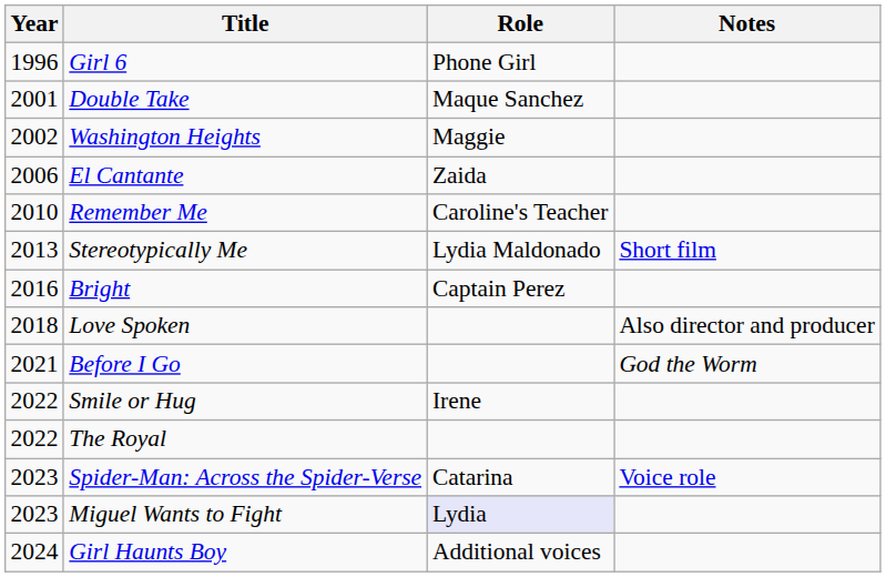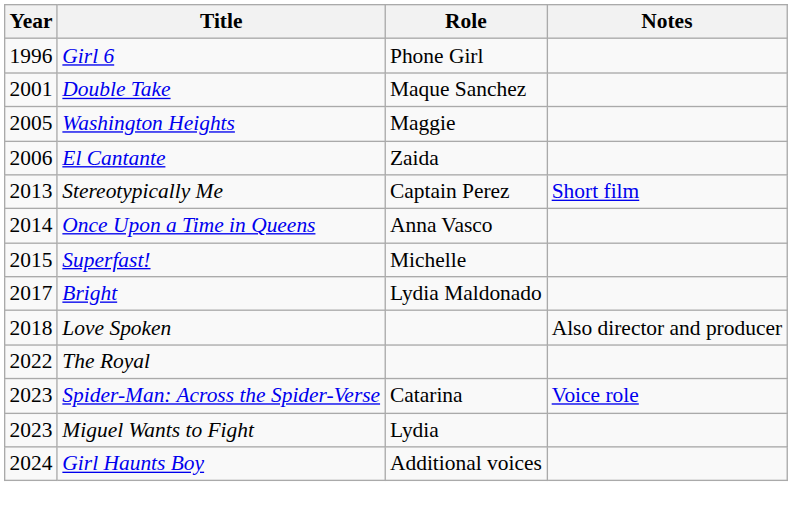Washington Heights | Year: 2002 -> 2005
- row: 2010 | Remember Me | Caroline's Teacher
Stereotypically Me | Role: Lydia Maldonado -> Captain Perez
+ row: 2014 | Once Upon a Time in Queens | Anna Vasco
+ row: 2015 | Superfast! | Michelle
Bright | Year: 2016 -> 2017
Bright | Role: Captain Perez -> Lydia Maldonado
- row: 2021 | Before I Go | God the Worm
- row: 2022 | Smile or Hug | Irene
Miguel Wants to Fight | Role: lavender background -> no background
